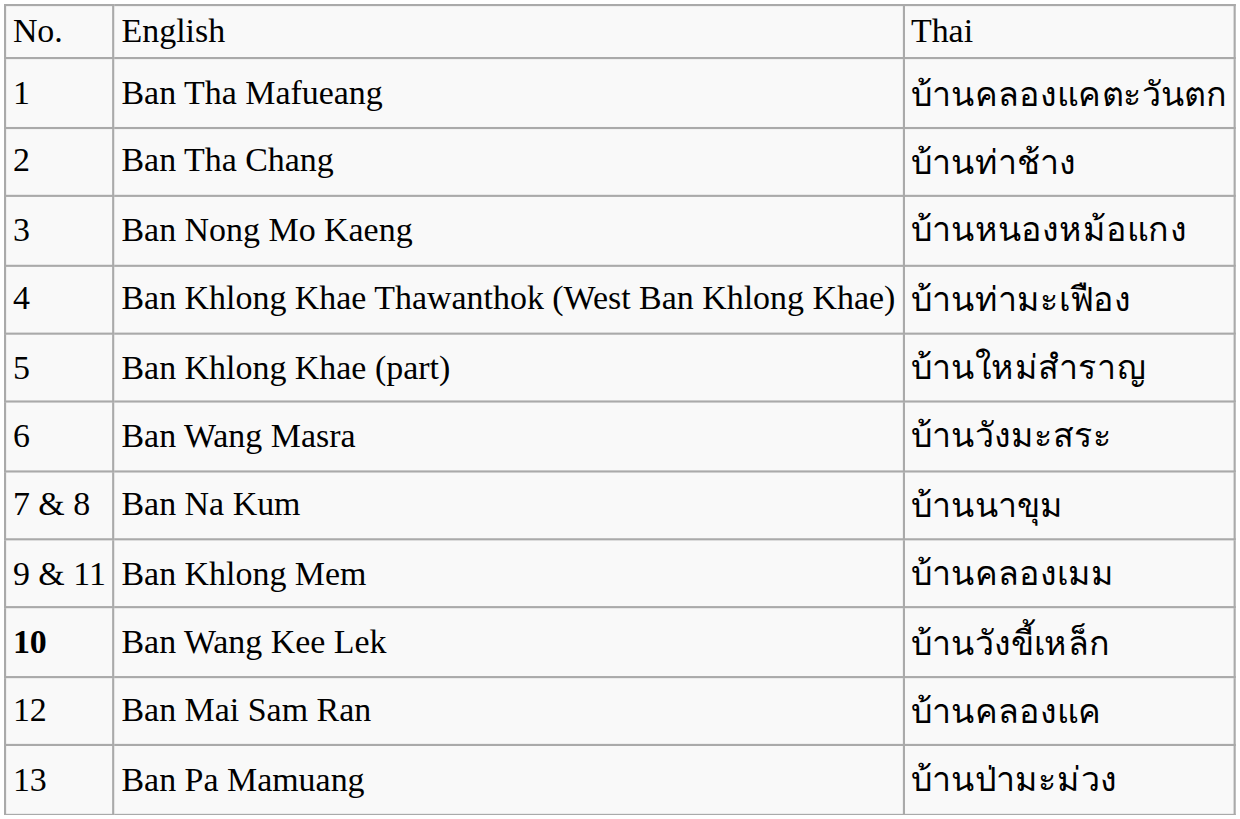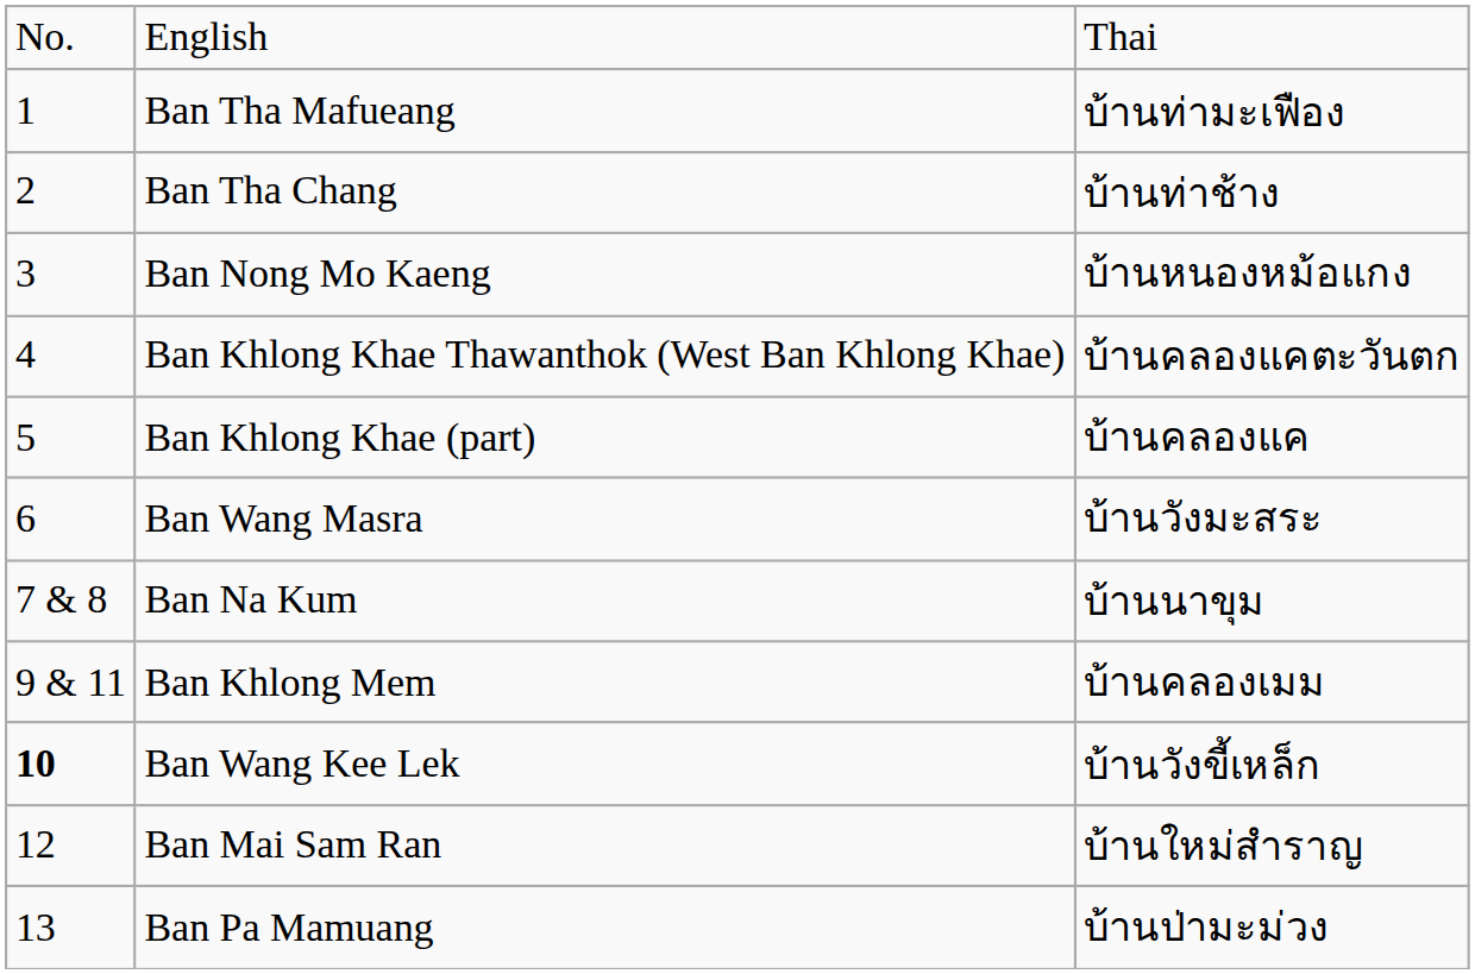Ban Tha Mafueang | column 3: บ้านคลองแคตะวันตก -> บ้านท่ามะเฟือง
Ban Khlong Khae Thawanthok (West Ban Khlong Khae) | column 3: บ้านท่ามะเฟือง -> บ้านคลองแคตะวันตก
Ban Khlong Khae (part) | column 3: บ้านใหม่สำราญ -> บ้านคลองแค
Ban Mai Sam Ran | column 3: บ้านคลองแค -> บ้านใหม่สำราญ
